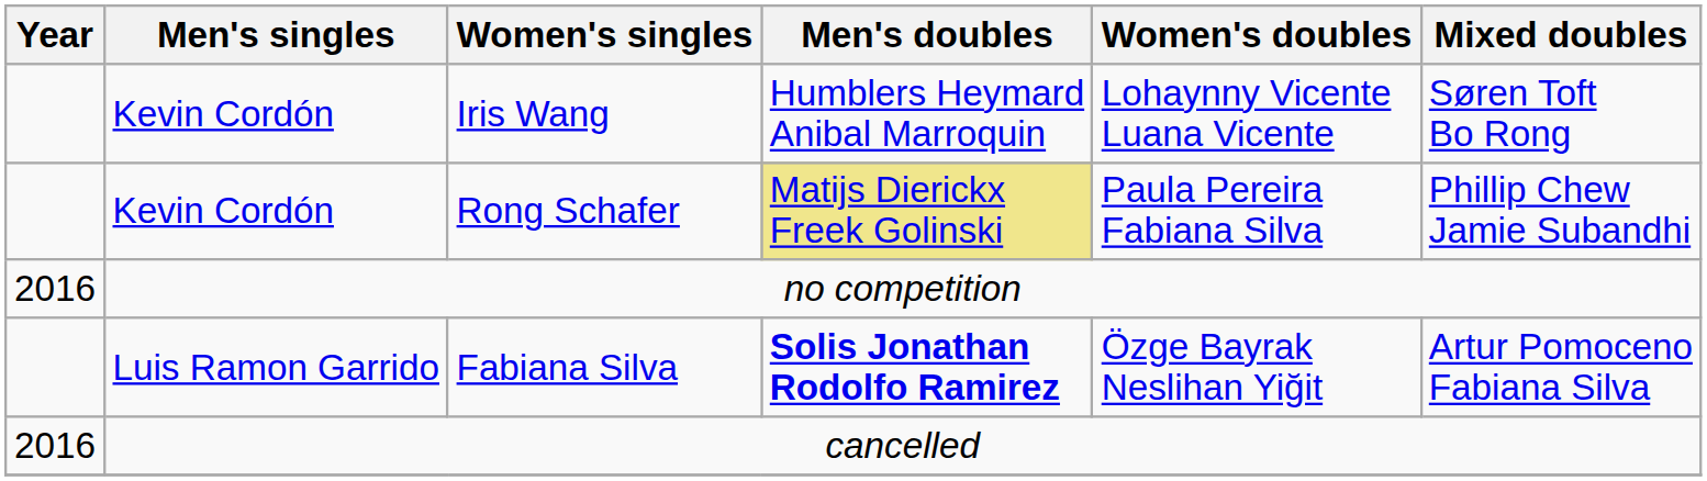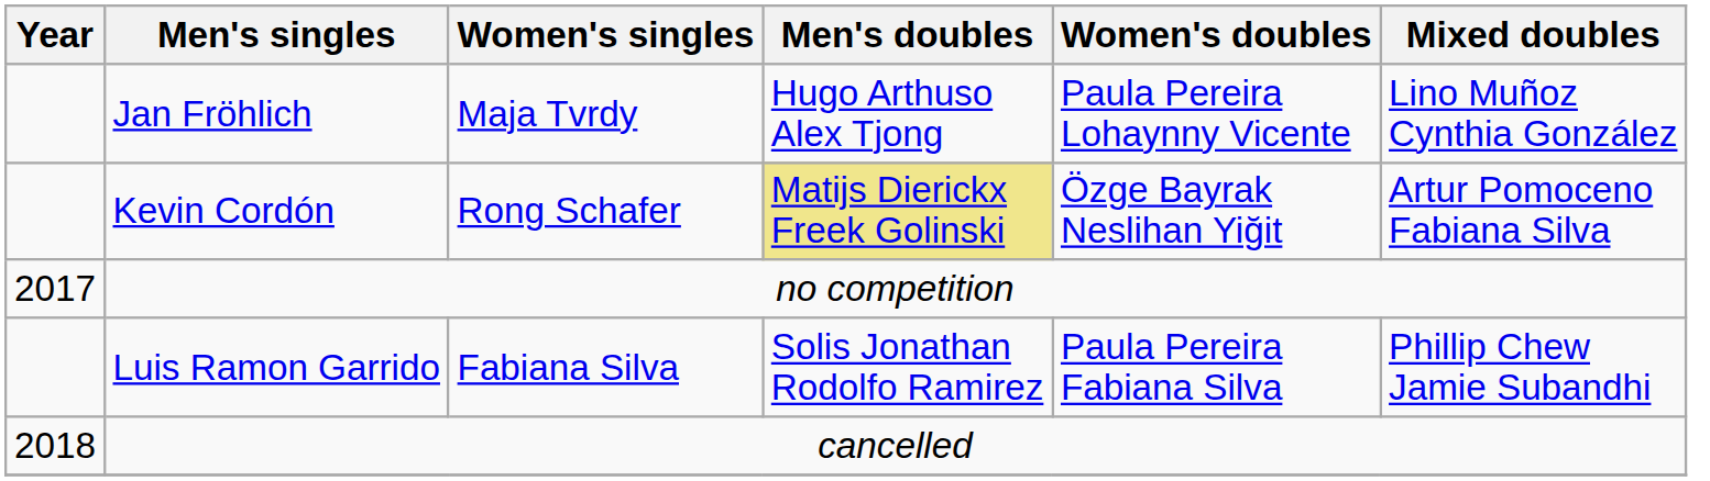+ row: Jan Fröhlich | Maja Tvrdy | Hugo Arthuso Alex Tjong | Paula Pereira Lohaynny Vicente | Lino Muñoz Cynthia González
- row: Kevin Cordón | Iris Wang | Humblers Heymard Anibal Marroquin | Lohaynny Vicente Luana Vicente | Søren Toft Bo Rong
Rong Schafer | Women's doubles: Paula Pereira Fabiana Silva -> Özge Bayrak Neslihan Yiğit
Rong Schafer | Mixed doubles: Phillip Chew Jamie Subandhi -> Artur Pomoceno Fabiana Silva
no competition | Year: 2016 -> 2017
Fabiana Silva | Men's doubles: bold -> normal
Fabiana Silva | Women's doubles: Özge Bayrak Neslihan Yiğit -> Paula Pereira Fabiana Silva
Fabiana Silva | Mixed doubles: Artur Pomoceno Fabiana Silva -> Phillip Chew Jamie Subandhi
cancelled | Year: 2016 -> 2018
